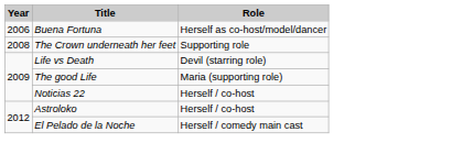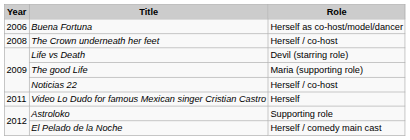The Crown underneath her feet | Role: Supporting role -> Herself / co-host
+ row: 2011 | Video Lo Dudo for famous Mexican singer Cristian Castro | Herself
Astroloko | Role: Herself / co-host -> Supporting role
